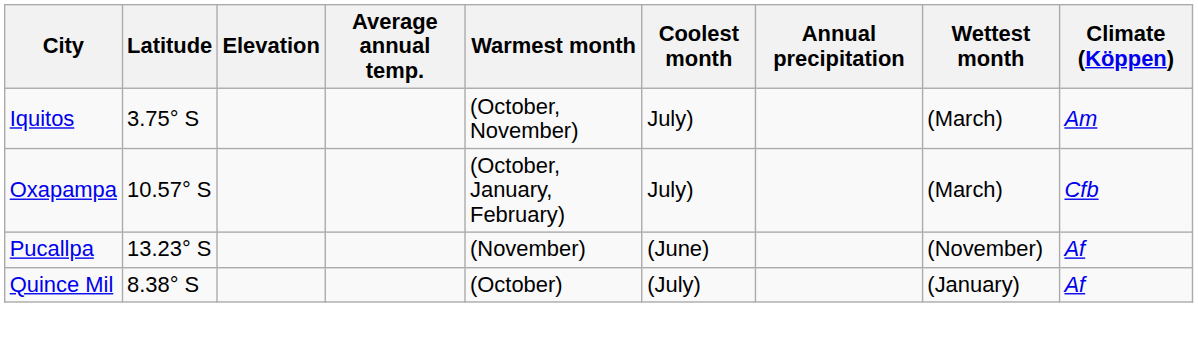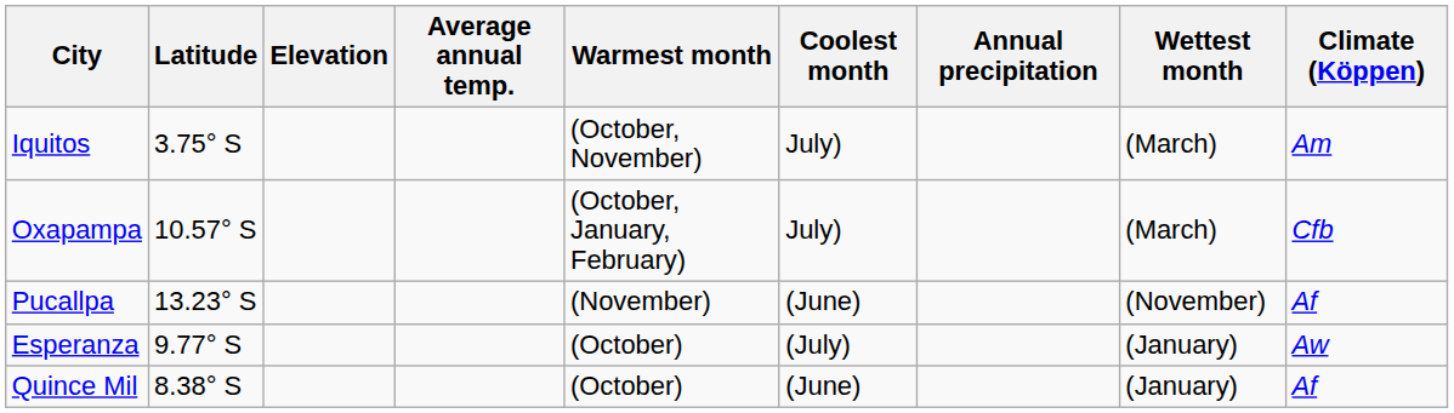+ row: Esperanza | 9.77° S | (October) | (July) | (January) | Aw
Quince Mil | Coolest month: (July) -> (June)
